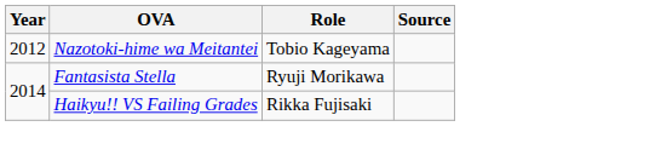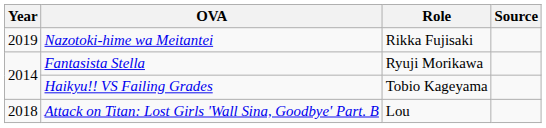Nazotoki-hime wa Meitantei | Year: 2012 -> 2019
Nazotoki-hime wa Meitantei | Role: Tobio Kageyama -> Rikka Fujisaki
Haikyu!! VS Failing Grades | Role: Rikka Fujisaki -> Tobio Kageyama
+ row: 2018 | Attack on Titan: Lost Girls 'Wall Sina, Goodbye' Part. B | Lou
